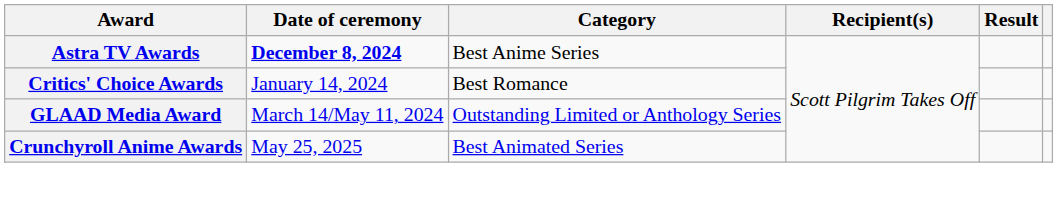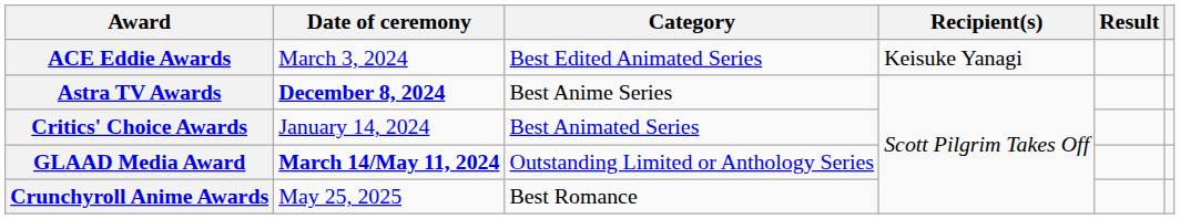+ row: ACE Eddie Awards | March 3, 2024 | Best Edited Animated Series | Keisuke Yanagi
Critics' Choice Awards | Category: Best Romance -> Best Animated Series
GLAAD Media Award | Date of ceremony: normal -> bold
Crunchyroll Anime Awards | Category: Best Animated Series -> Best Romance
